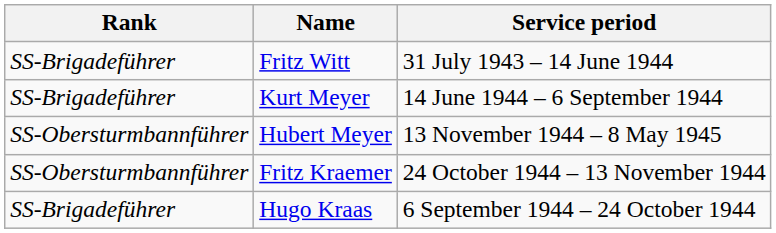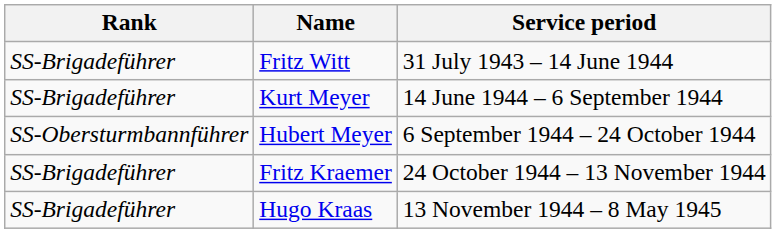Hubert Meyer | Service period: 13 November 1944 – 8 May 1945 -> 6 September 1944 – 24 October 1944
Fritz Kraemer | Rank: SS-Obersturmbannführer -> SS-Brigadeführer
Hugo Kraas | Service period: 6 September 1944 – 24 October 1944 -> 13 November 1944 – 8 May 1945
